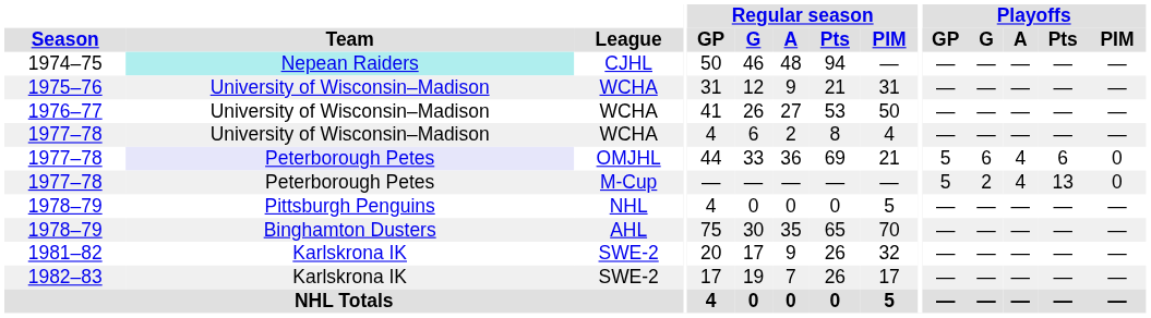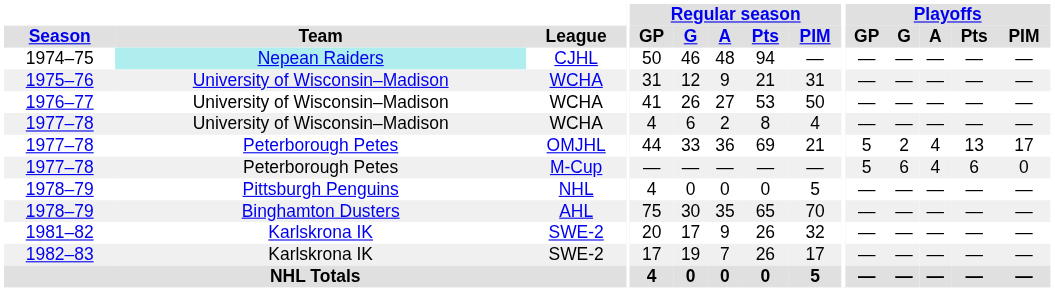1977–78 / OMJHL | Team: lavender background -> no background
1977–78 / OMJHL | Playoffs / G: 6 -> 2
1977–78 / OMJHL | Playoffs / Pts: 6 -> 13
1977–78 / OMJHL | Playoffs / PIM: 0 -> 17
1977–78 / M-Cup | Playoffs / G: 2 -> 6
1977–78 / M-Cup | Playoffs / Pts: 13 -> 6
